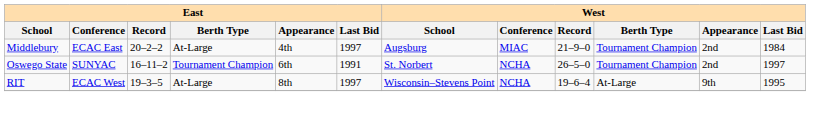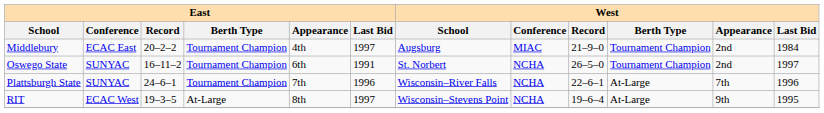Middlebury | East / Berth Type: At-Large -> Tournament Champion
+ row: Plattsburgh State | SUNYAC | 24–6–1 | Tournament Champion | 7th | 1996 | Wisconsin–River Falls | NCHA | 22–6–1 | At-Large | 7th | 1996
